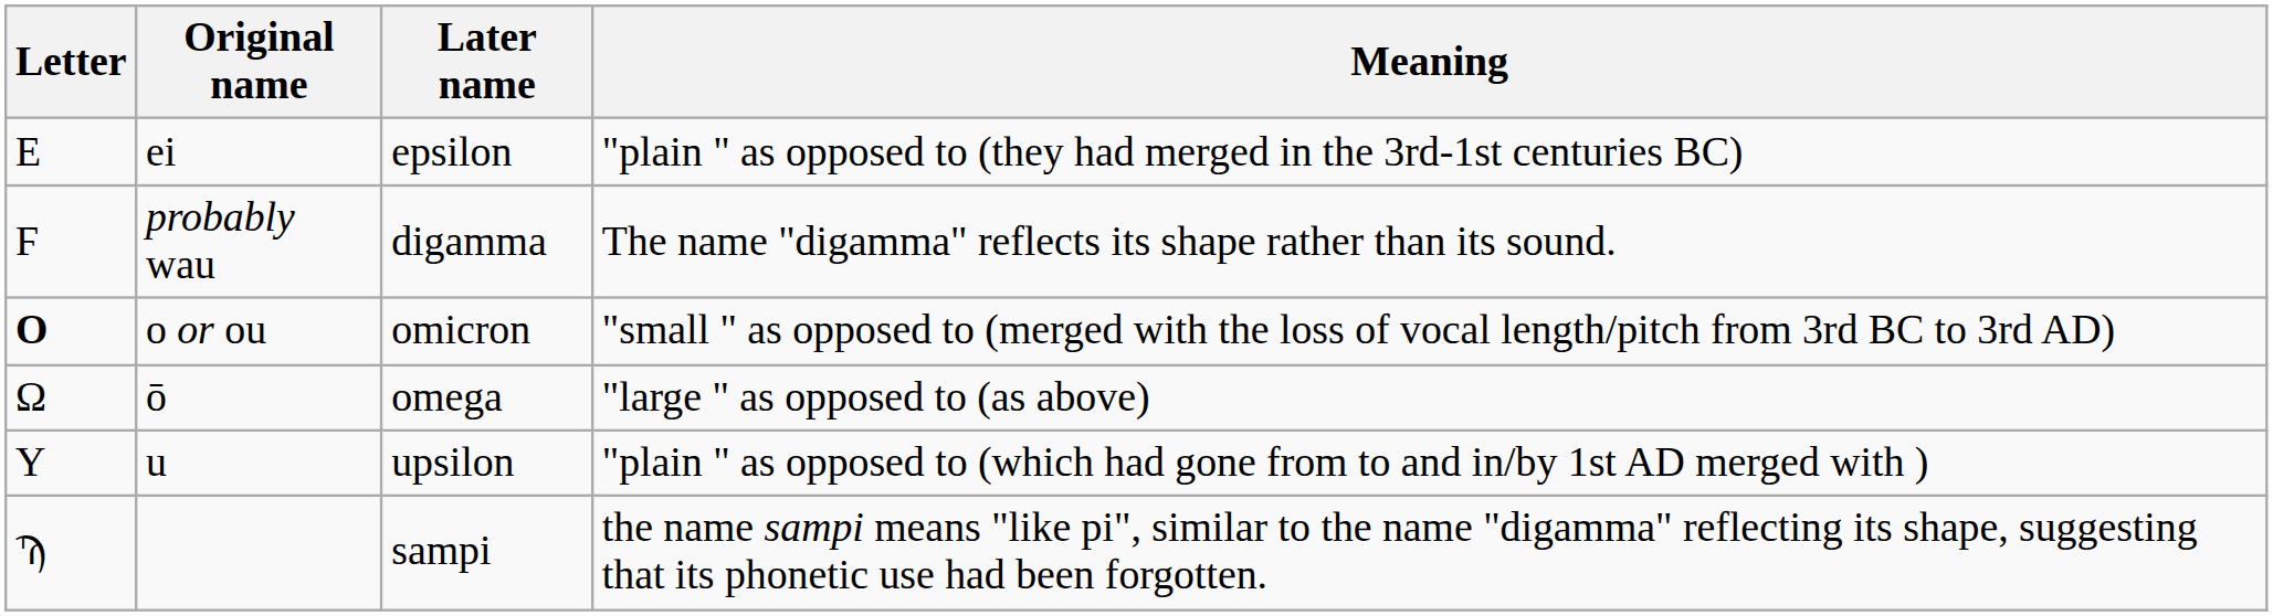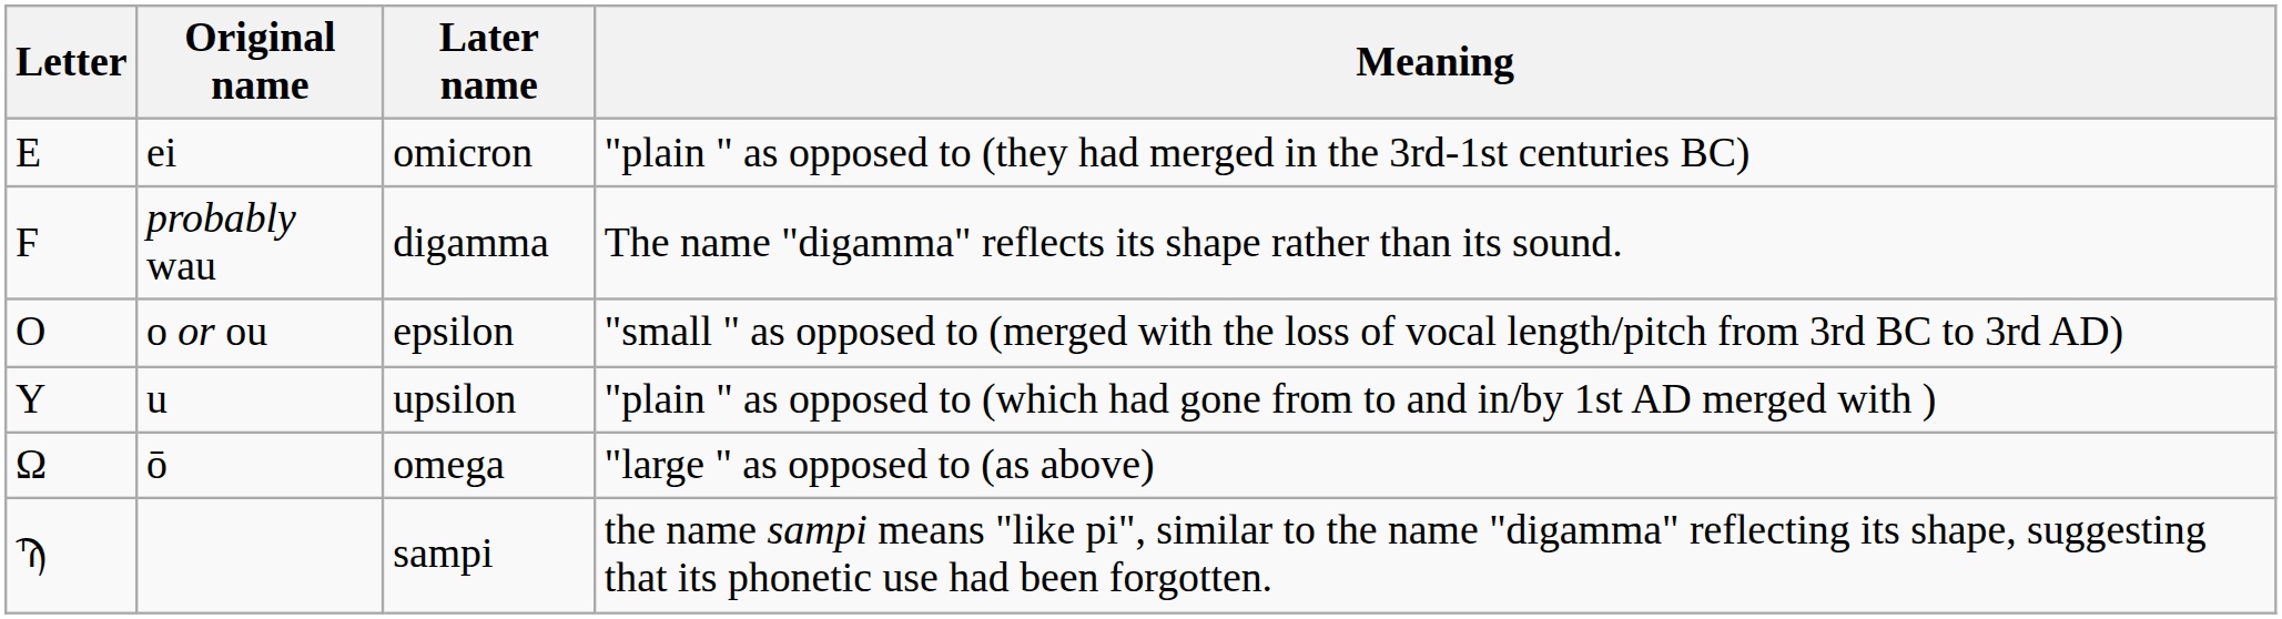ei | Later name: epsilon -> omicron
o or ou | Letter: bold -> normal
o or ou | Later name: omicron -> epsilon
rows swapped: u <-> ō
